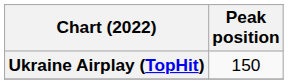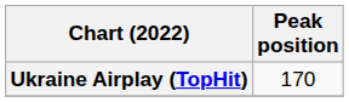Ukraine Airplay (TopHit) | Peak position: 150 -> 170
